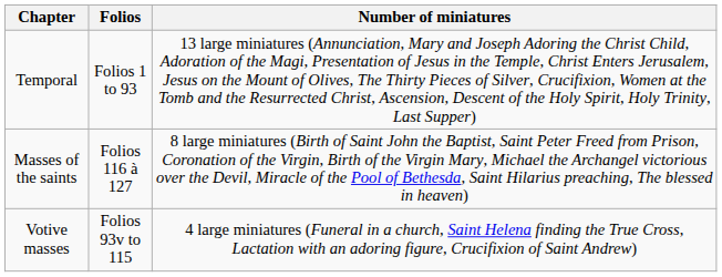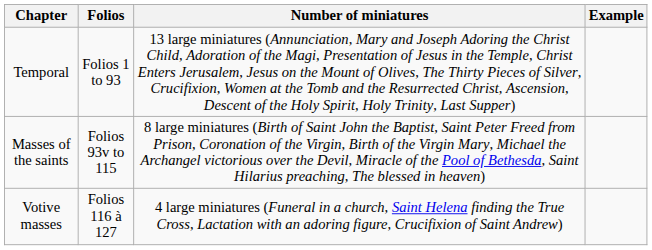+ column: Example
Masses of the saints | Folios: Folios 116 à 127 -> Folios 93v to 115
Votive masses | Folios: Folios 93v to 115 -> Folios 116 à 127
